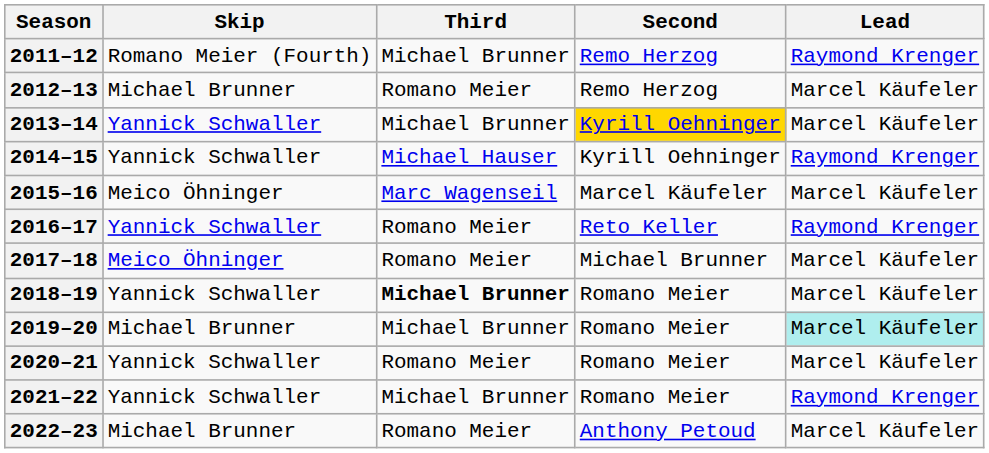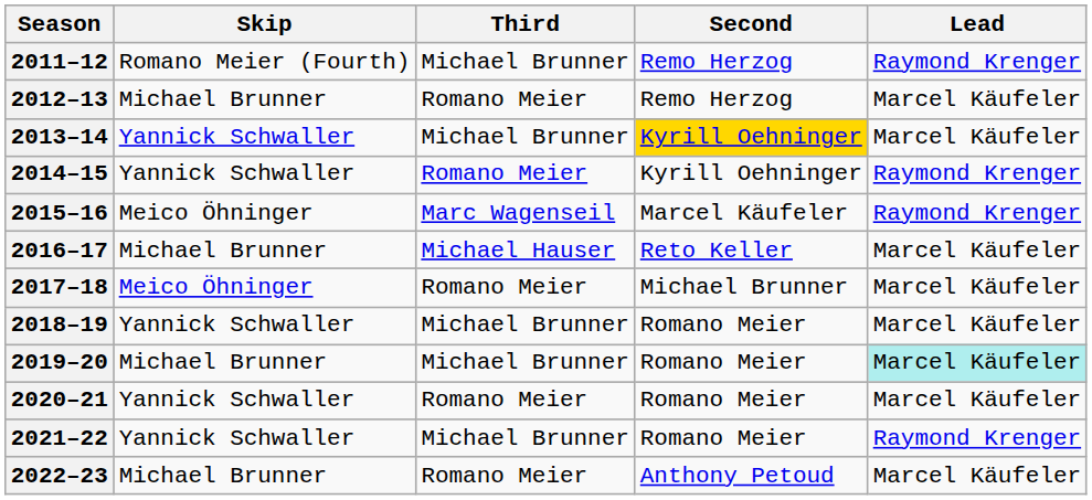2014–15 | Third: Michael Hauser -> Romano Meier
2015–16 | Lead: Marcel Käufeler -> Raymond Krenger
2016–17 | Skip: Yannick Schwaller -> Michael Brunner
2016–17 | Third: Romano Meier -> Michael Hauser
2016–17 | Lead: Raymond Krenger -> Marcel Käufeler
2018–19 | Third: bold -> normal
